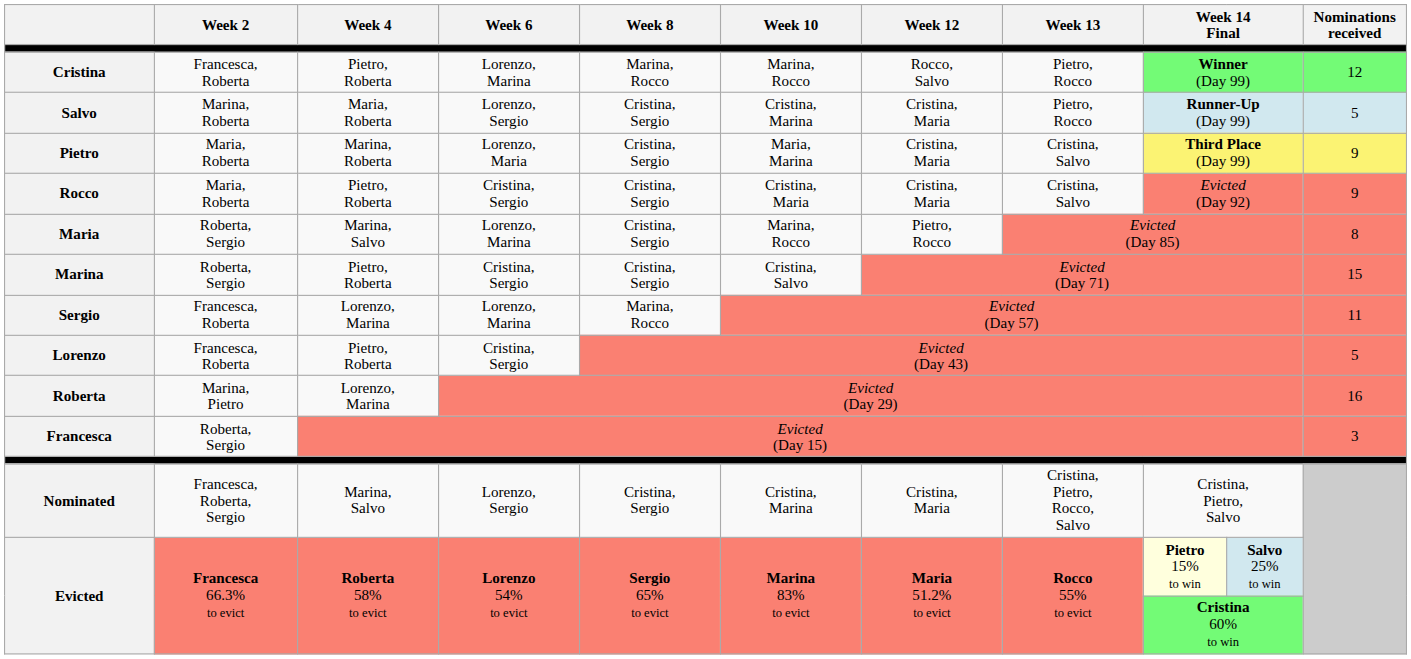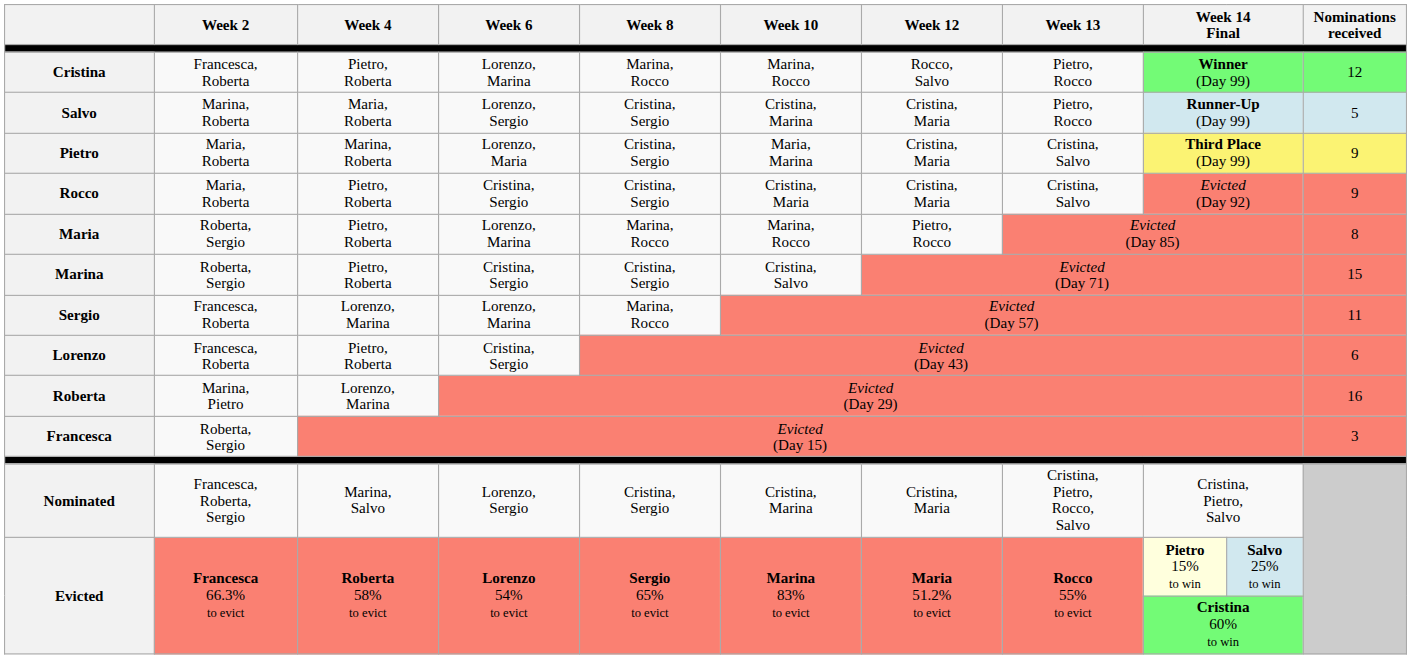Maria | Week 4: Marina, Salvo -> Pietro, Roberta
Maria | Week 8: Cristina, Sergio -> Marina, Rocco
Lorenzo | Nominations received: 5 -> 6
